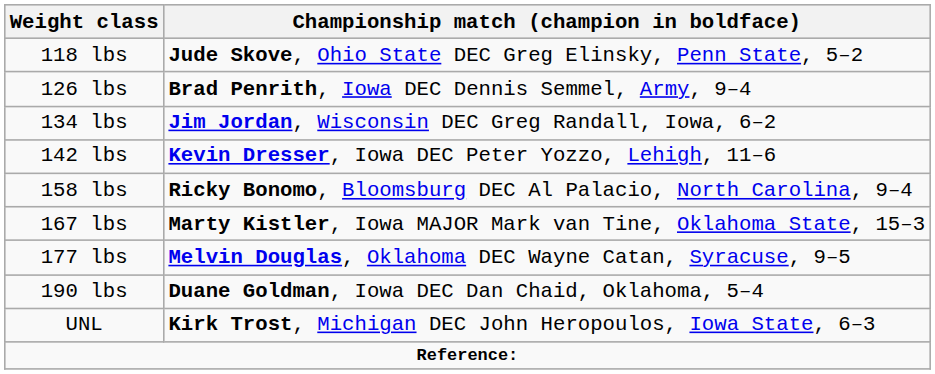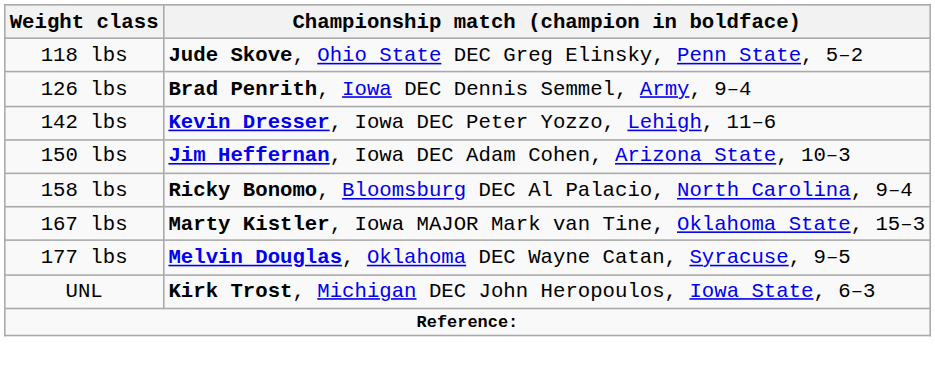- row: 134 lbs | Jim Jordan, Wisconsin DEC Greg Randall, Iowa, 6–2
+ row: 150 lbs | Jim Heffernan, Iowa DEC Adam Cohen, Arizona State, 10–3
- row: 190 lbs | Duane Goldman, Iowa DEC Dan Chaid, Oklahoma, 5–4
